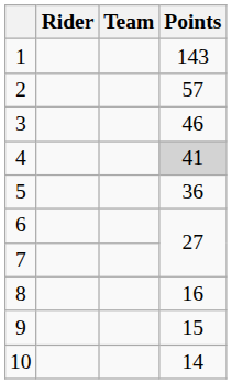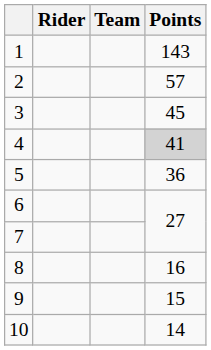3 | Points: 46 -> 45
